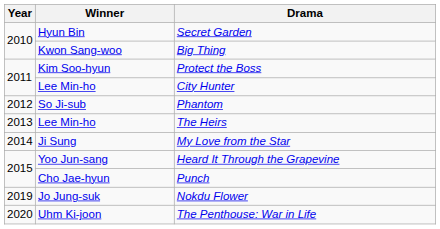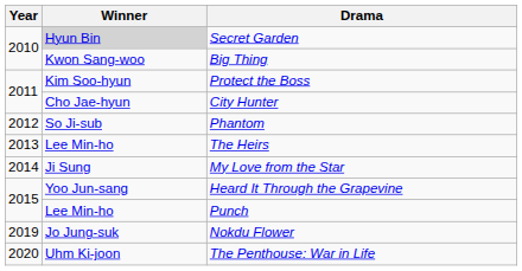Secret Garden | Winner: no background -> lightgrey background
City Hunter | Winner: Lee Min-ho -> Cho Jae-hyun
Punch | Winner: Cho Jae-hyun -> Lee Min-ho
